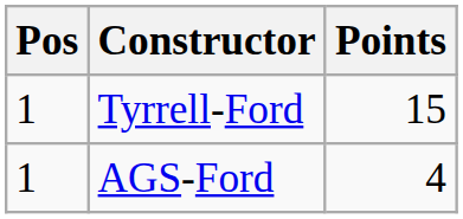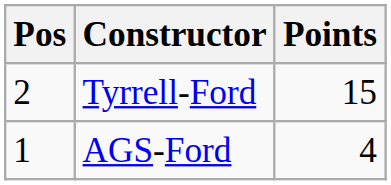Tyrrell-Ford | Pos: 1 -> 2
